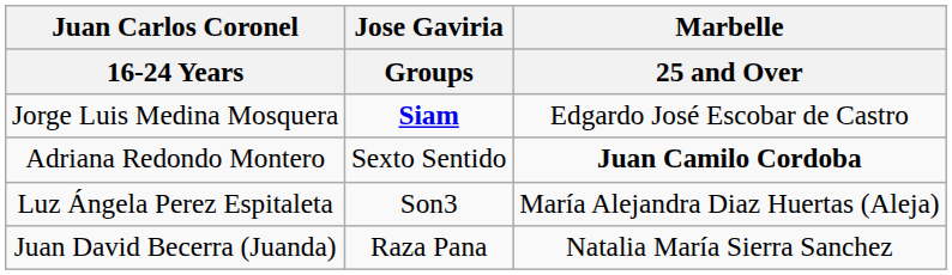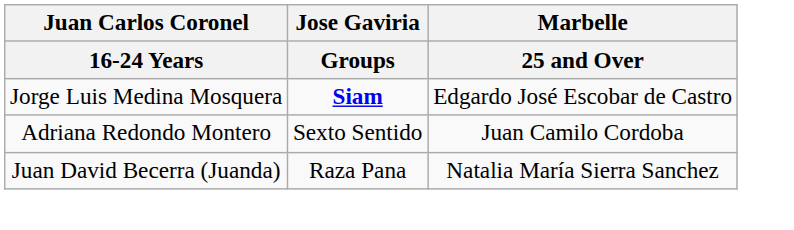Adriana Redondo Montero | Marbelle / 25 and Over: bold -> normal
- row: Luz Ángela Perez Espitaleta | Son3 | María Alejandra Diaz Huertas (Aleja)
